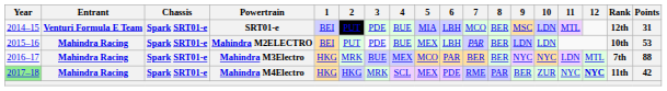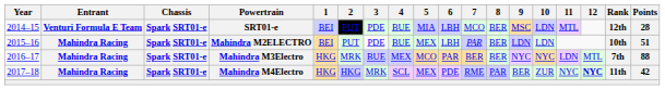SRT01-e | Points: 31 -> 28
Mahindra M2ELECTRO | Points: 53 -> 51
Mahindra M4Electro | Year: lightgreen background -> no background
